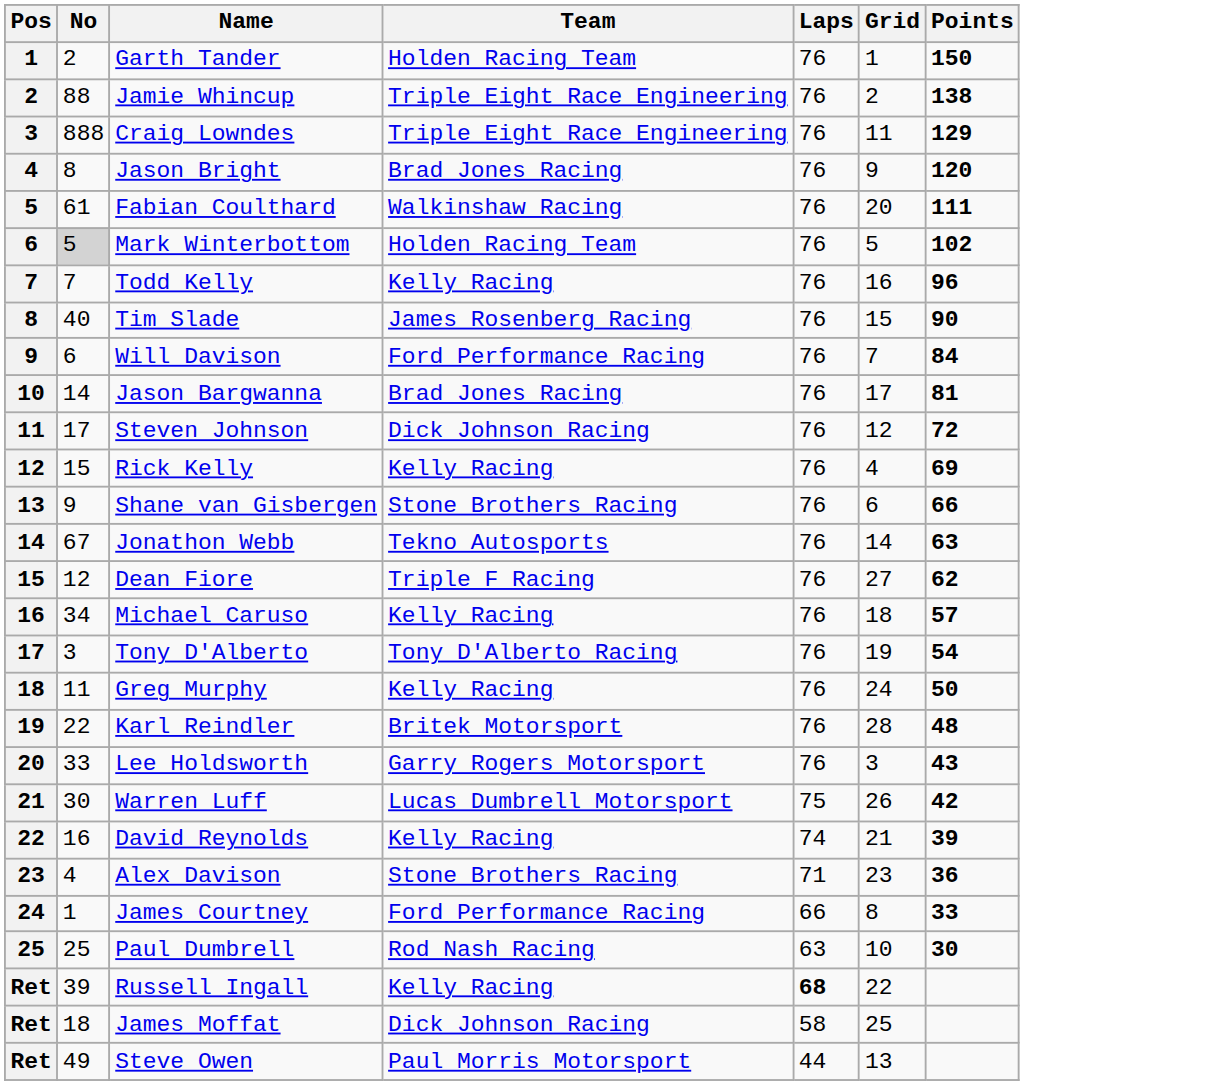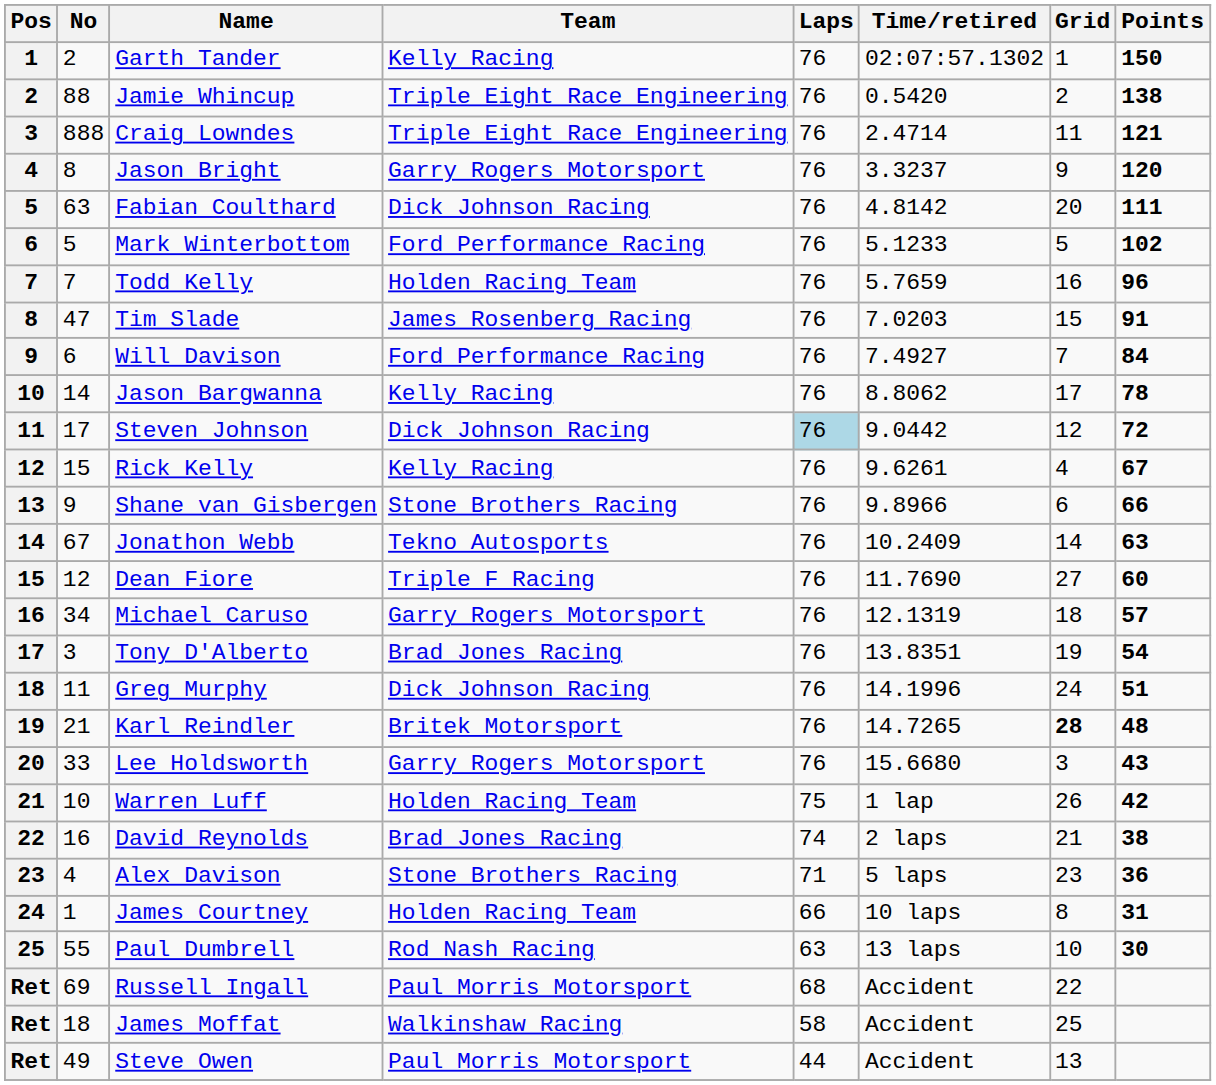+ column: Time/retired | 02:07:57.1302 | 0.5420 | 2.4714 | 3.3237 | 4.8142 | 5.1233 | 5.7659 | 7.0203 | 7.4927 | 8.8062 | 9.0442 | 9.6261 | 9.8966 | 10.2409 | 11.7690 | 12.1319 | 13.8351 | 14.1996 | 14.7265 | 15.6680 | 1 lap | 2 laps | 5 laps | 10 laps | 13 laps | Accident | Accident | Accident
Garth Tander | Team: Holden Racing Team -> Kelly Racing
Craig Lowndes | Points: 129 -> 121
Jason Bright | Team: Brad Jones Racing -> Garry Rogers Motorsport
Fabian Coulthard | No: 61 -> 63
Fabian Coulthard | Team: Walkinshaw Racing -> Dick Johnson Racing
Mark Winterbottom | No: lightgrey background -> no background
Mark Winterbottom | Team: Holden Racing Team -> Ford Performance Racing
Todd Kelly | Team: Kelly Racing -> Holden Racing Team
Tim Slade | No: 40 -> 47
Tim Slade | Points: 90 -> 91
Jason Bargwanna | Team: Brad Jones Racing -> Kelly Racing
Jason Bargwanna | Points: 81 -> 78
Steven Johnson | Laps: no background -> lightblue background
Rick Kelly | Points: 69 -> 67
Dean Fiore | Points: 62 -> 60
Michael Caruso | Team: Kelly Racing -> Garry Rogers Motorsport
Tony D'Alberto | Team: Tony D'Alberto Racing -> Brad Jones Racing
Greg Murphy | Team: Kelly Racing -> Dick Johnson Racing
Greg Murphy | Points: 50 -> 51
Karl Reindler | No: 22 -> 21
Karl Reindler | Grid: normal -> bold
Warren Luff | No: 30 -> 10
Warren Luff | Team: Lucas Dumbrell Motorsport -> Holden Racing Team
David Reynolds | Team: Kelly Racing -> Brad Jones Racing
David Reynolds | Points: 39 -> 38
James Courtney | Team: Ford Performance Racing -> Holden Racing Team
James Courtney | Points: 33 -> 31
Paul Dumbrell | No: 25 -> 55
Russell Ingall | No: 39 -> 69
Russell Ingall | Team: Kelly Racing -> Paul Morris Motorsport
Russell Ingall | Laps: bold -> normal
James Moffat | Team: Dick Johnson Racing -> Walkinshaw Racing
